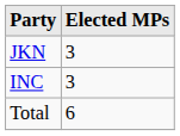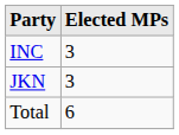rows swapped: INC <-> JKN
